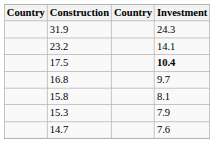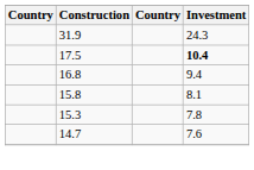- row: 23.2 | 14.1
16.8 | Investment: 9.7 -> 9.4
15.3 | Investment: 7.9 -> 7.8
